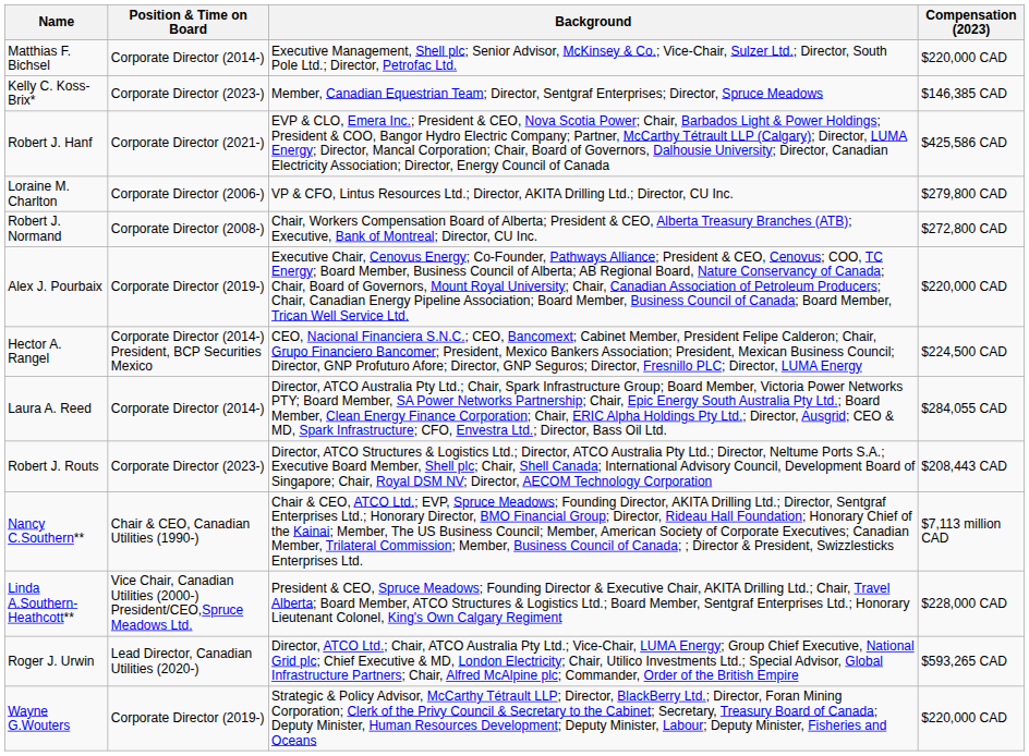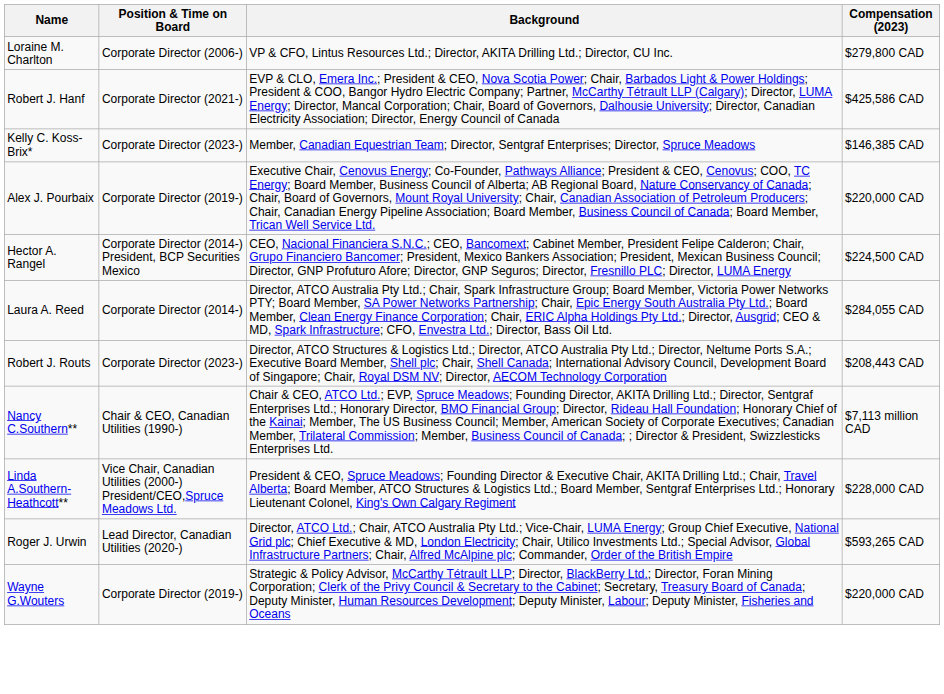- row: Matthias F. Bichsel | Corporate Director (2014-) | Executive Management, Shell plc; Senior Advisor, McKinsey & Co.; Vice-Chair, Sulzer Ltd.; Director, South Pole Ltd.; Director, Petrofac Ltd. | $220,000 CAD
rows swapped: Loraine M. Charlton <-> Kelly C. Koss-Brix*
- row: Robert J. Normand | Corporate Director (2008-) | Chair, Workers Compensation Board of Alberta; President & CEO, Alberta Treasury Branches (ATB); Executive, Bank of Montreal; Director, CU Inc. | $272,800 CAD
